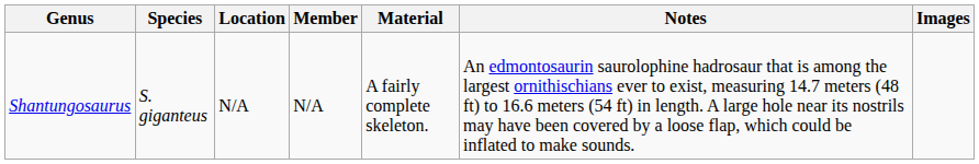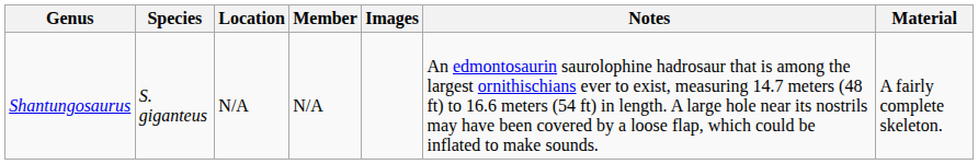columns swapped: Material <-> Images
